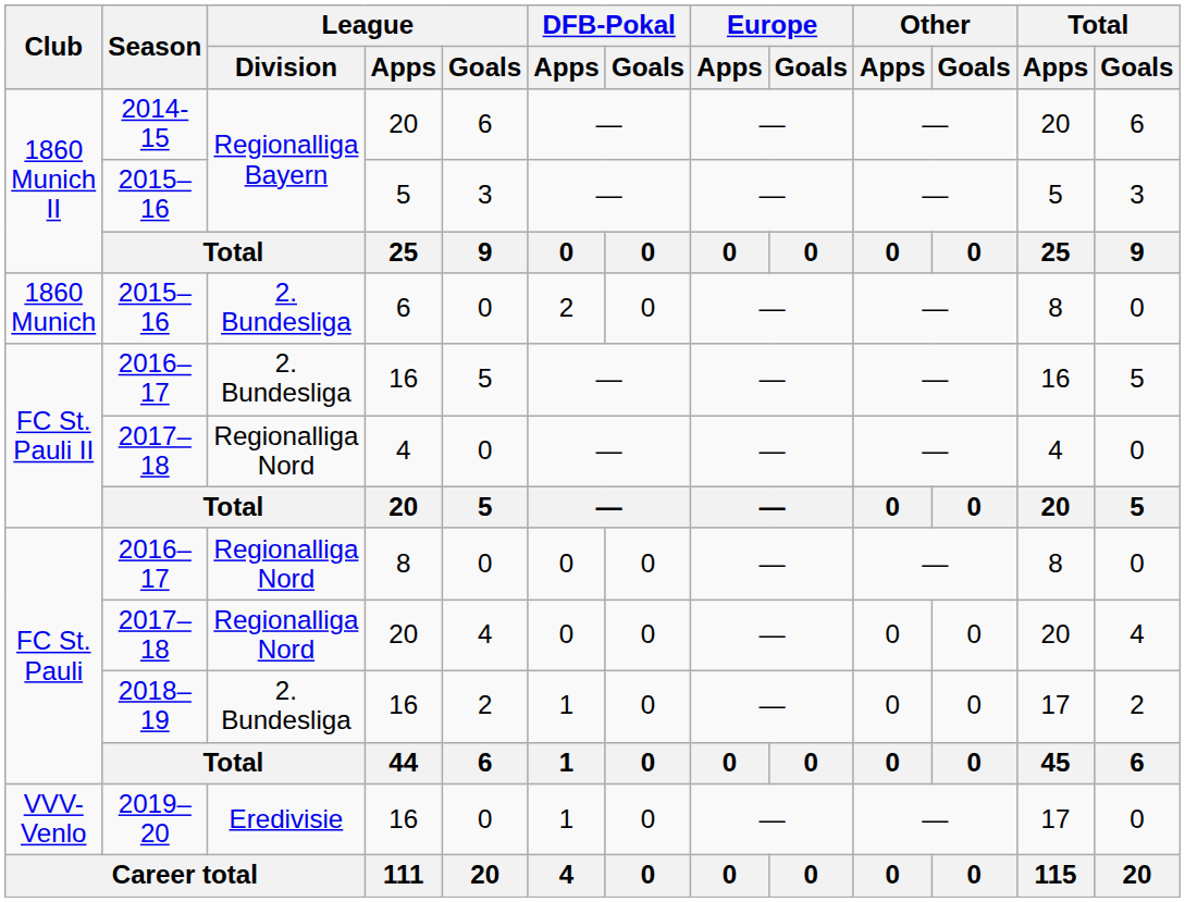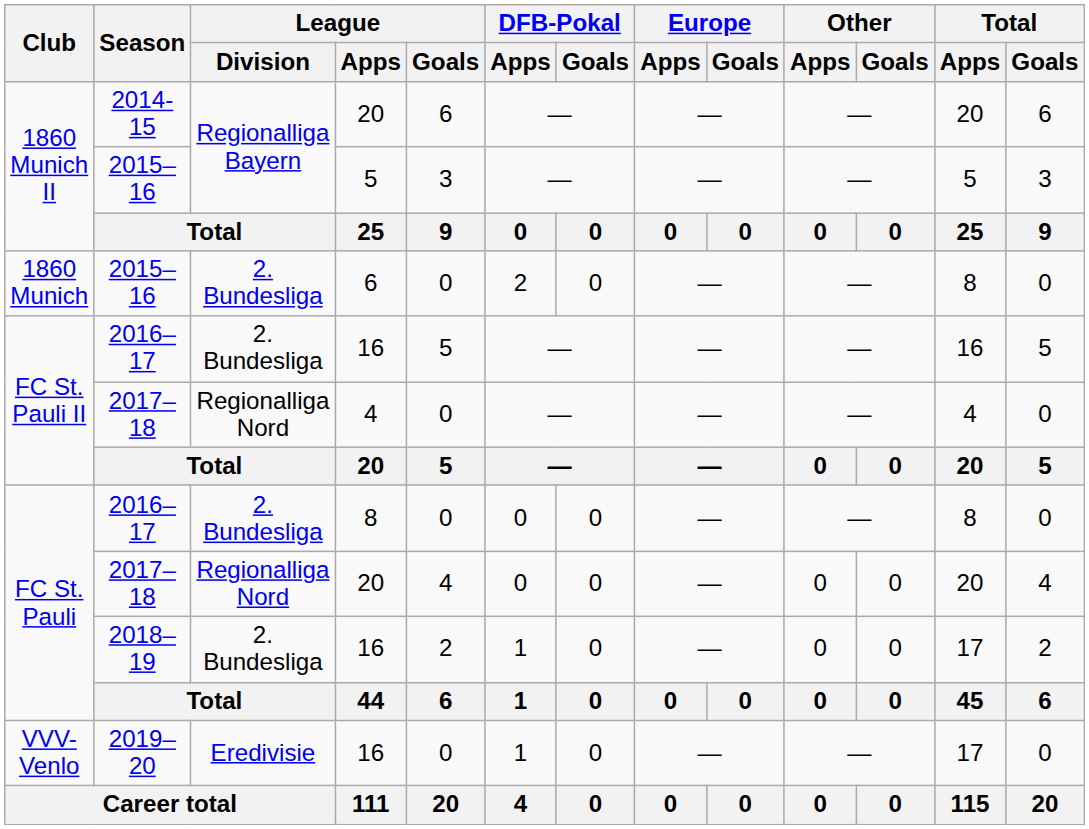2016–17 / 8 | League / Division: Regionalliga Nord -> 2. Bundesliga
